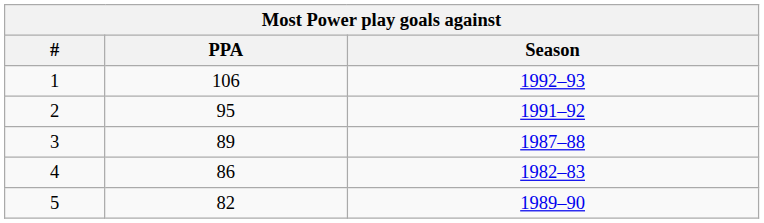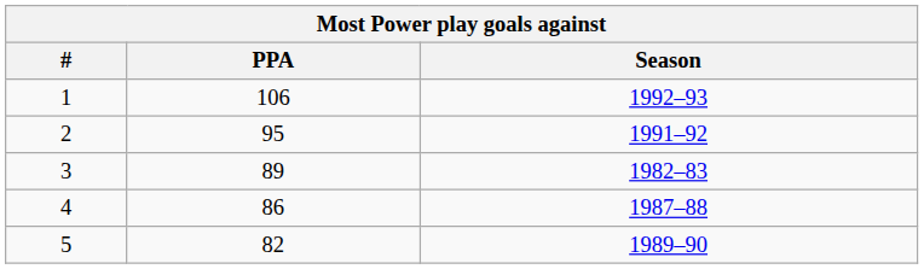3 | Season: 1987–88 -> 1982–83
4 | Season: 1982–83 -> 1987–88
